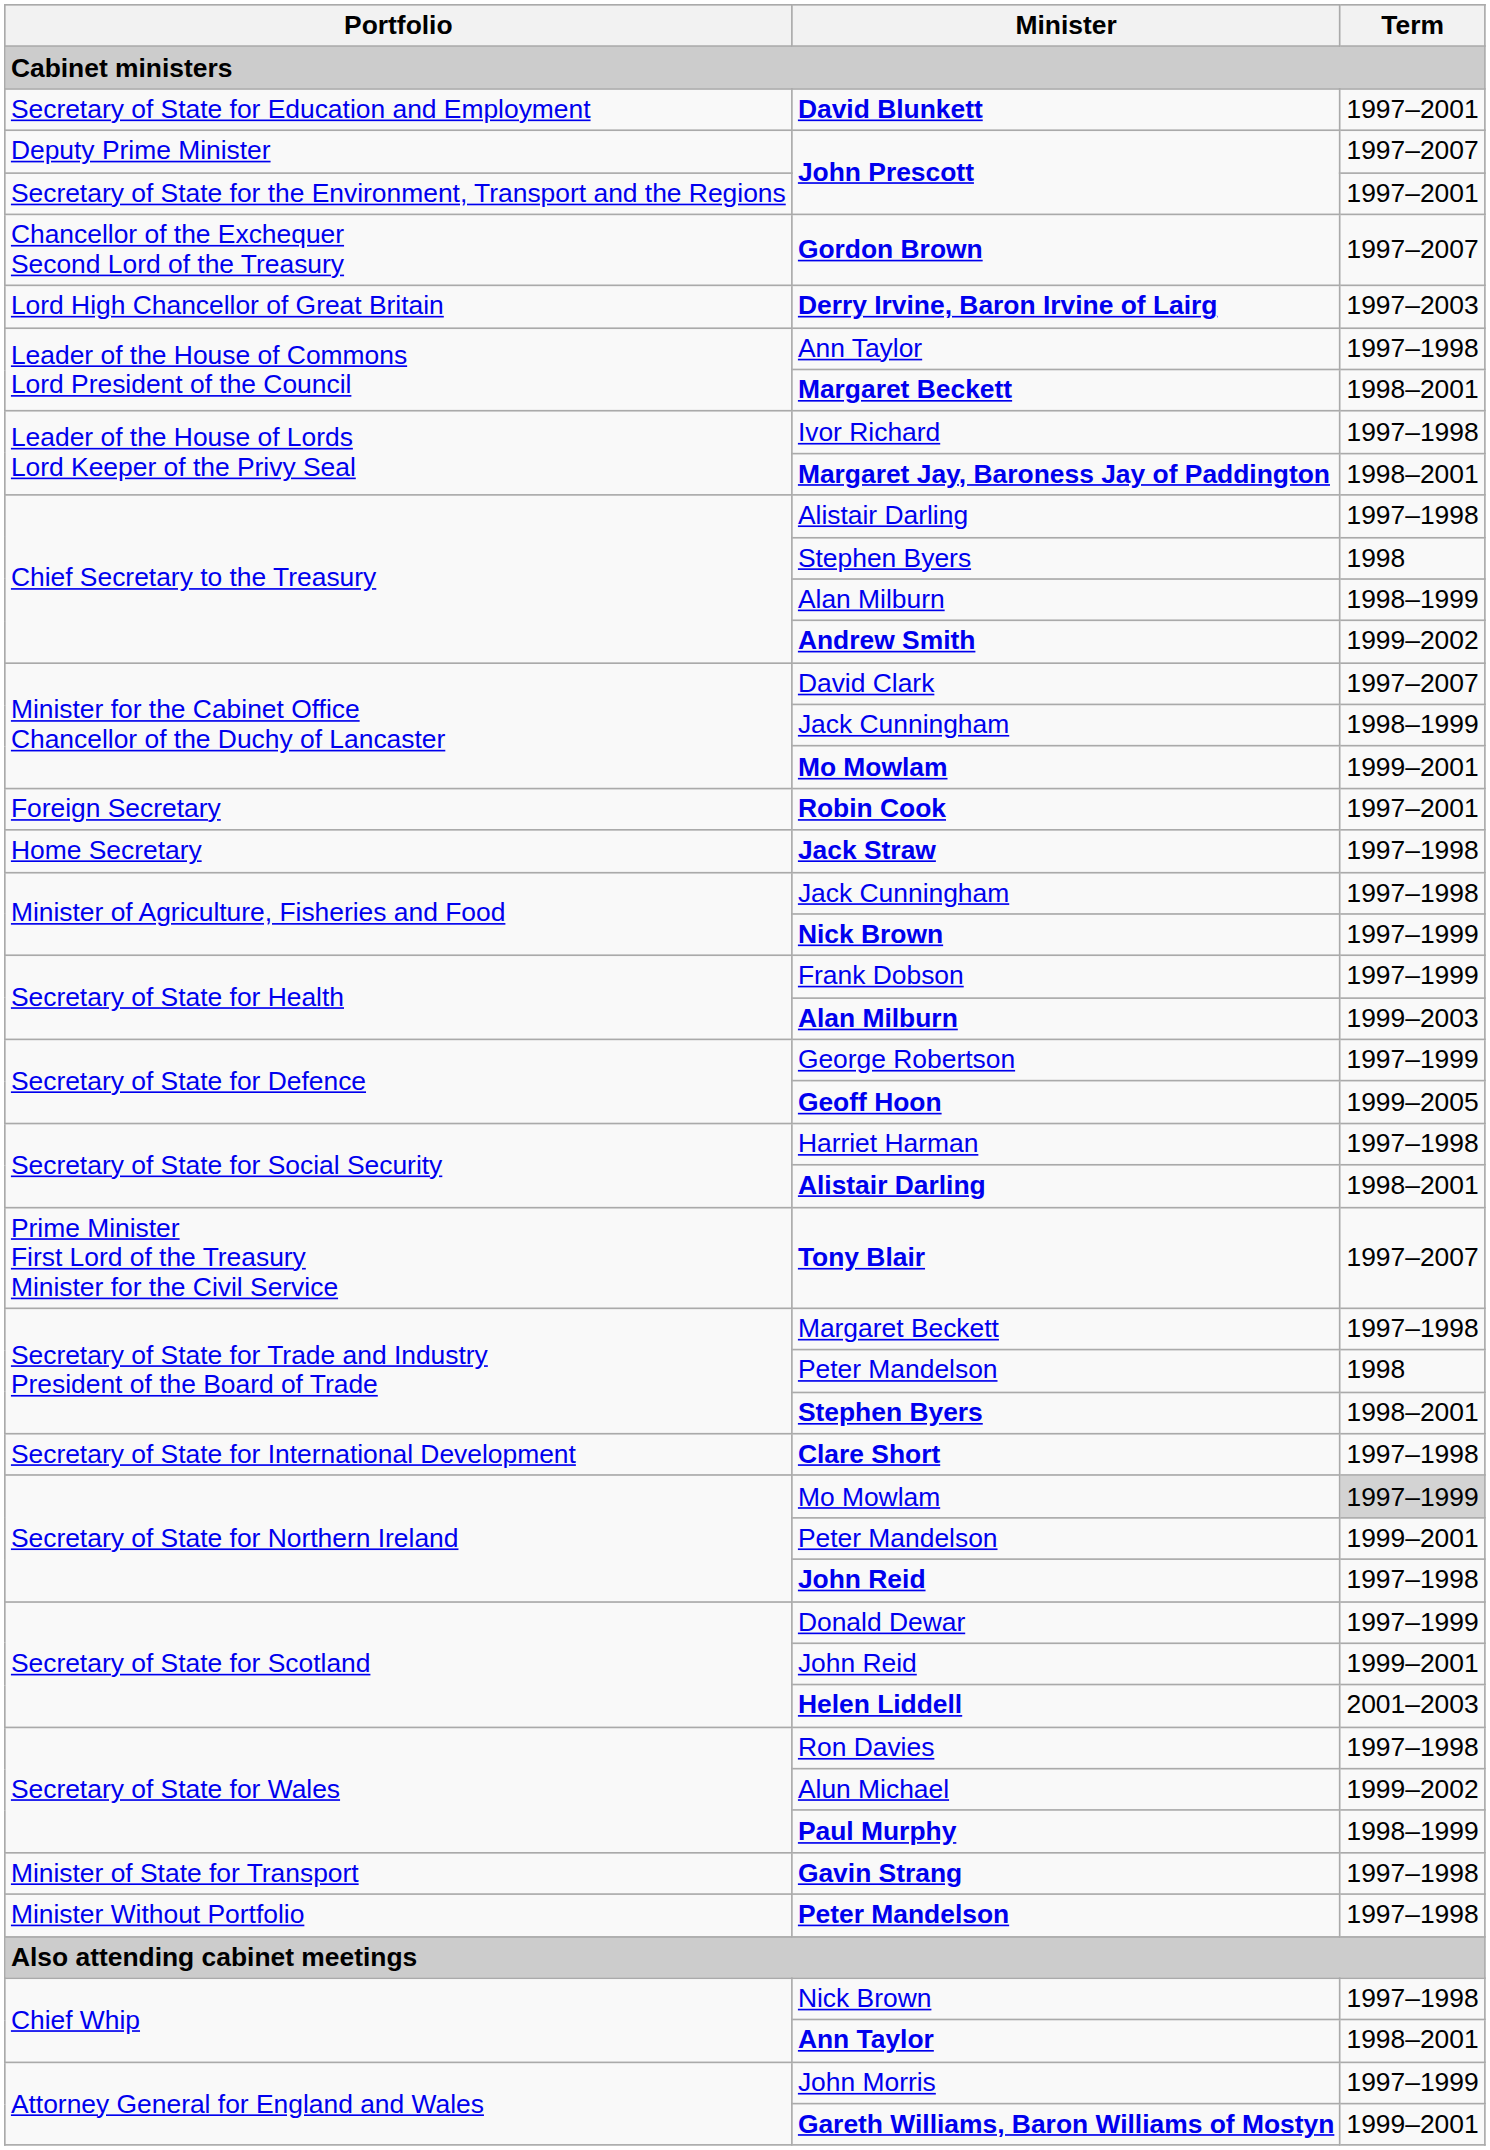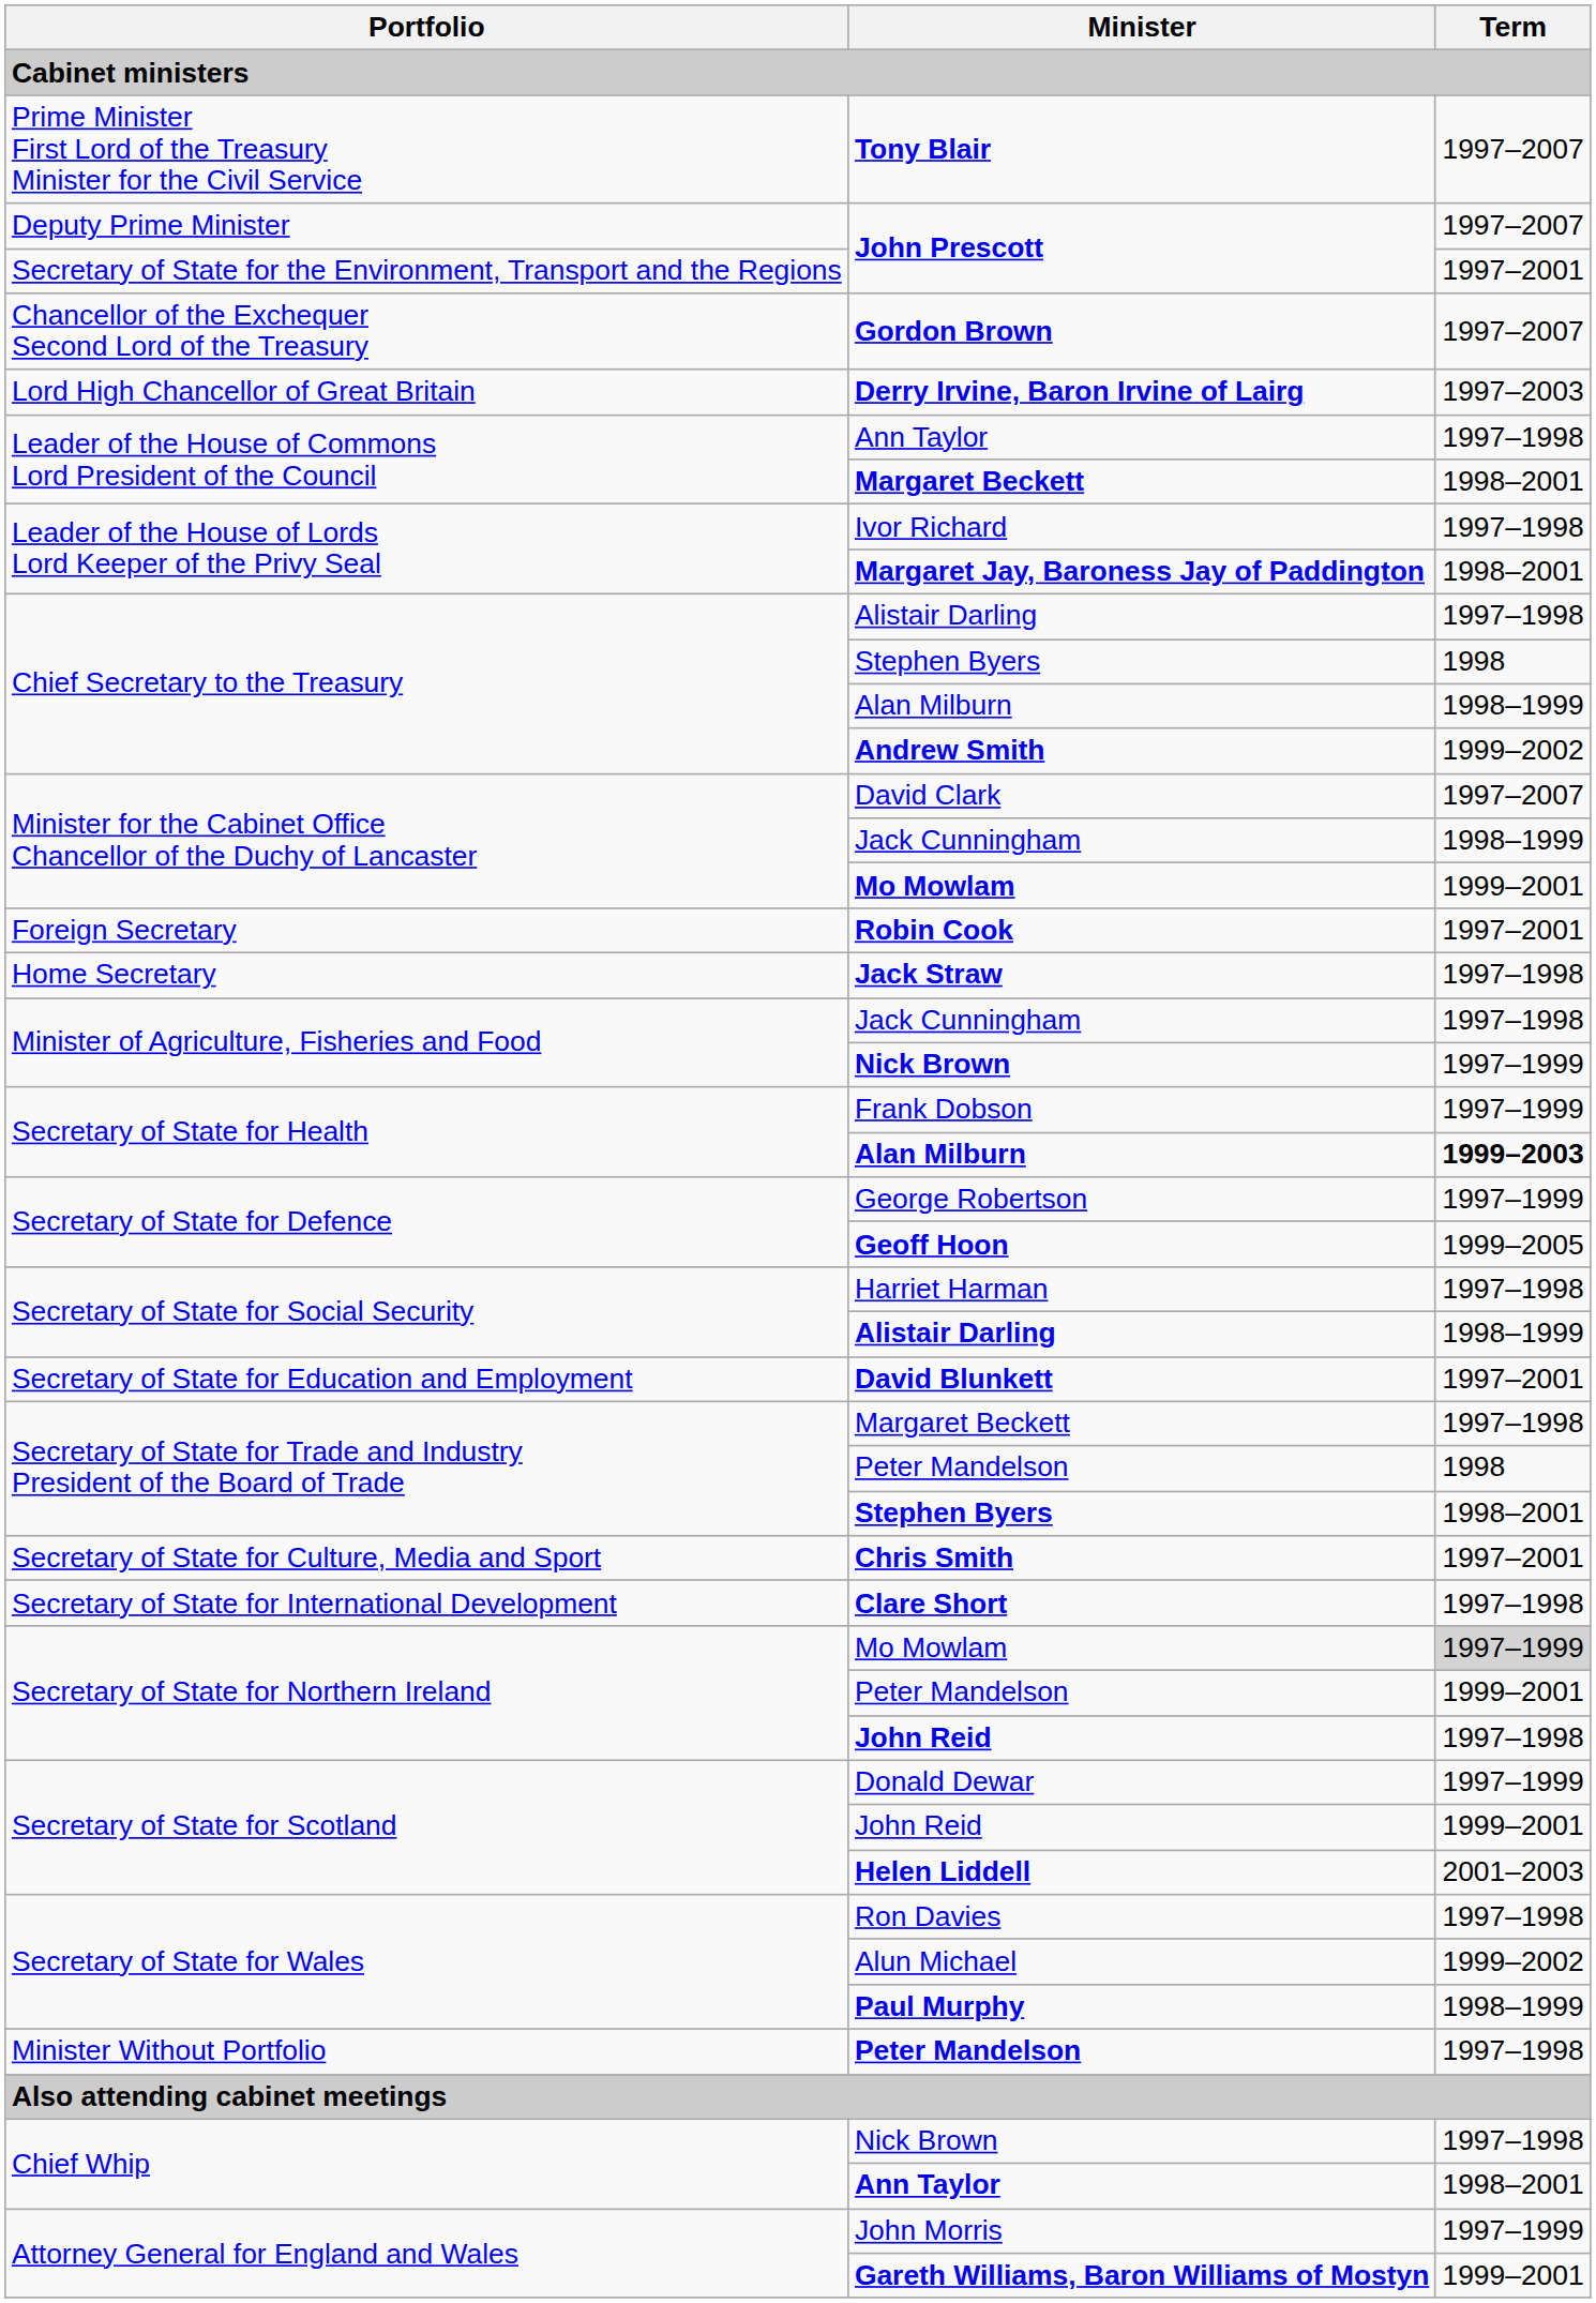rows swapped: Tony Blair <-> David Blunkett
Secretary of State for Health / Alan Milburn | Term: normal -> bold
Secretary of State for Social Security / Alistair Darling | Term: 1998–2001 -> 1998–1999
+ row: Secretary of State for Culture, Media and Sport | Chris Smith | 1997–2001
- row: Minister of State for Transport | Gavin Strang | 1997–1998
